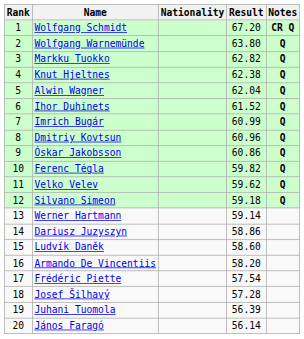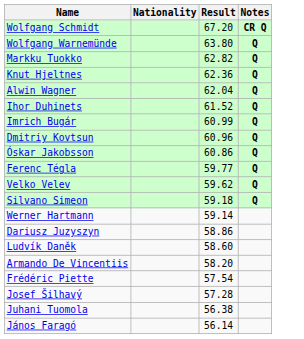- column: Rank | 1 | 2 | 3 | 4 | 5 | 6 | 7 | 8 | 9 | 10 | 11 | 12 | 13 | 14 | 15 | 16 | 17 | 18 | 19 | 20
Knut Hjeltnes | Result: 62.38 -> 62.36
Ferenc Tégla | Result: 59.82 -> 59.77
Juhani Tuomola | Result: 56.39 -> 56.38
